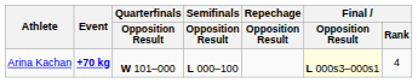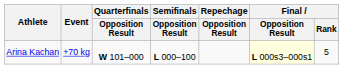Arina Kachan | Event: bold -> normal
Arina Kachan | Final / Rank: 4 -> 5
